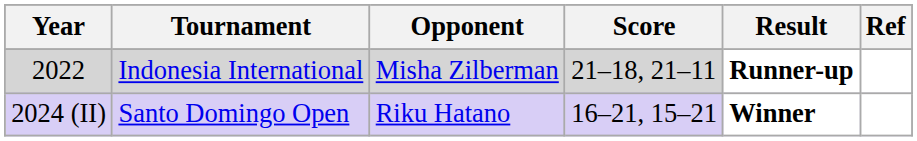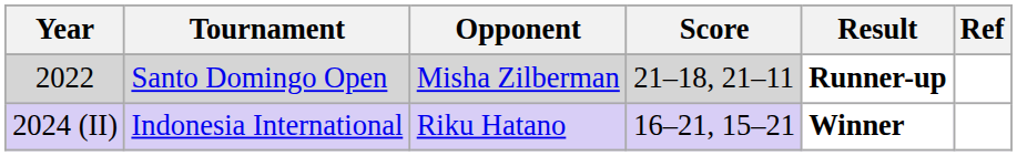2022 | Tournament: Indonesia International -> Santo Domingo Open
2024 (II) | Tournament: Santo Domingo Open -> Indonesia International
